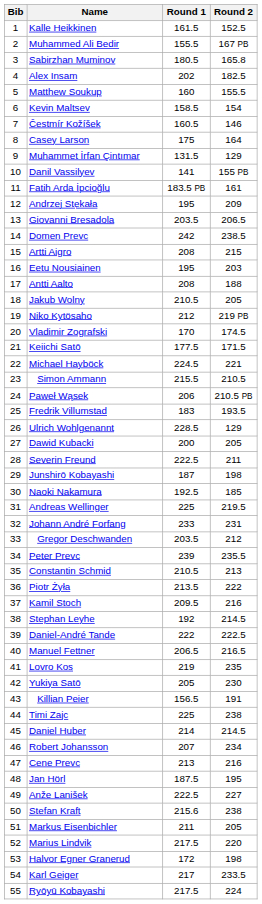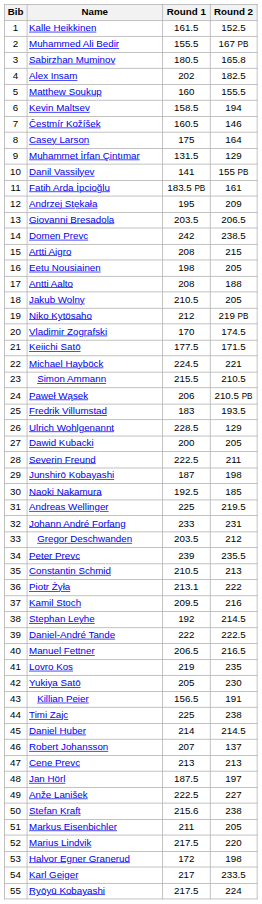Kevin Maltsev | Round 2: 154 -> 194
Eetu Nousiainen | Round 1: 195 -> 198
Eetu Nousiainen | Round 2: 203 -> 205
Piotr Żyła | Round 1: 213.5 -> 213.1
Robert Johansson | Round 2: 234 -> 137
Cene Prevc | Round 2: 216 -> 213
Jan Hörl | Round 2: 195 -> 197
